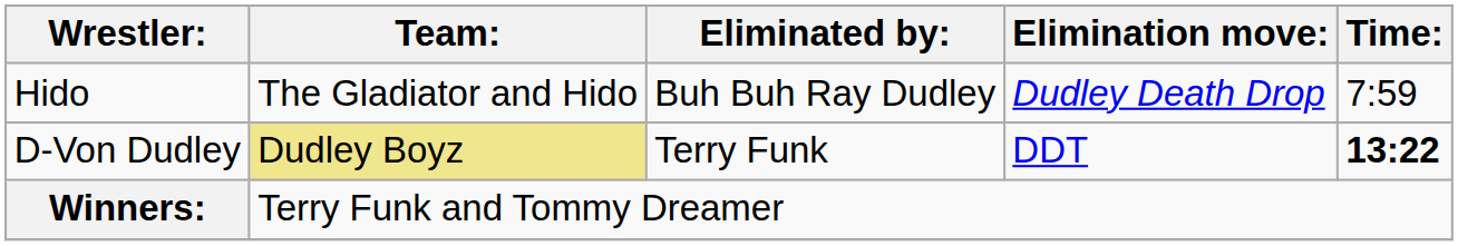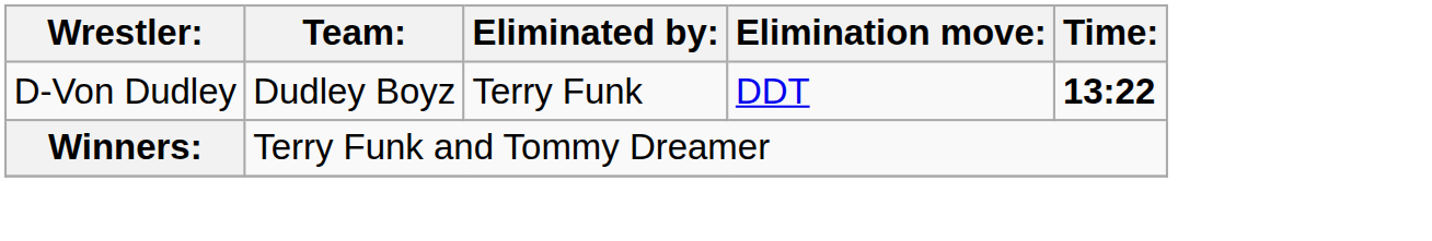- row: Hido | The Gladiator and Hido | Buh Buh Ray Dudley | Dudley Death Drop | 7:59
D-Von Dudley | Team:: khaki background -> no background
